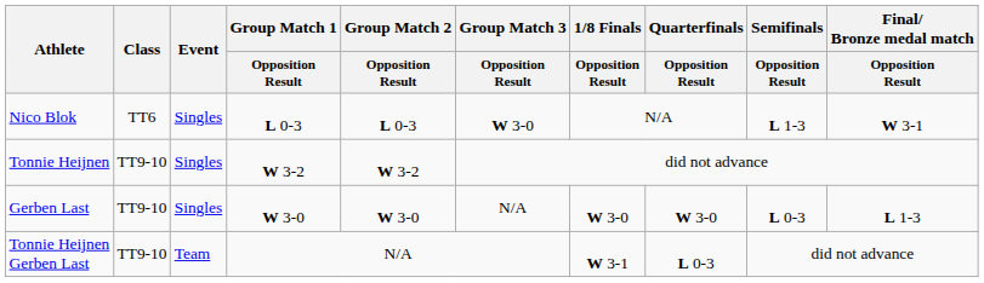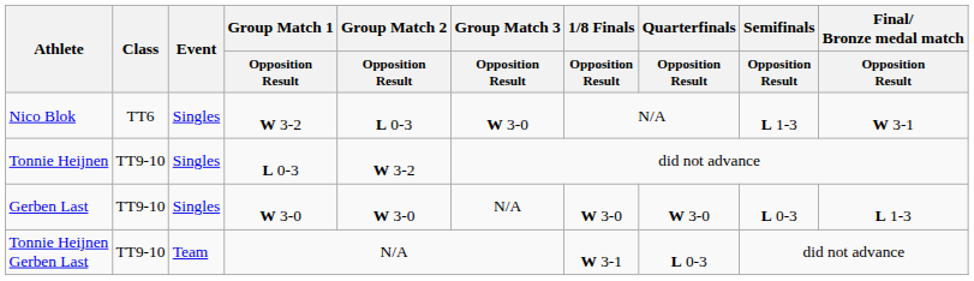Nico Blok | Group Match 1 / Opposition Result: L 0-3 -> W 3-2
Tonnie Heijnen | Group Match 1 / Opposition Result: W 3-2 -> L 0-3
